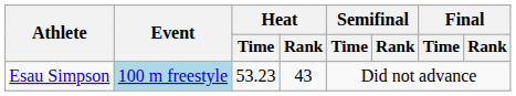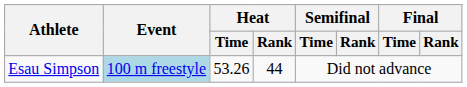Esau Simpson | Heat / Time: 53.23 -> 53.26
Esau Simpson | Heat / Rank: 43 -> 44
